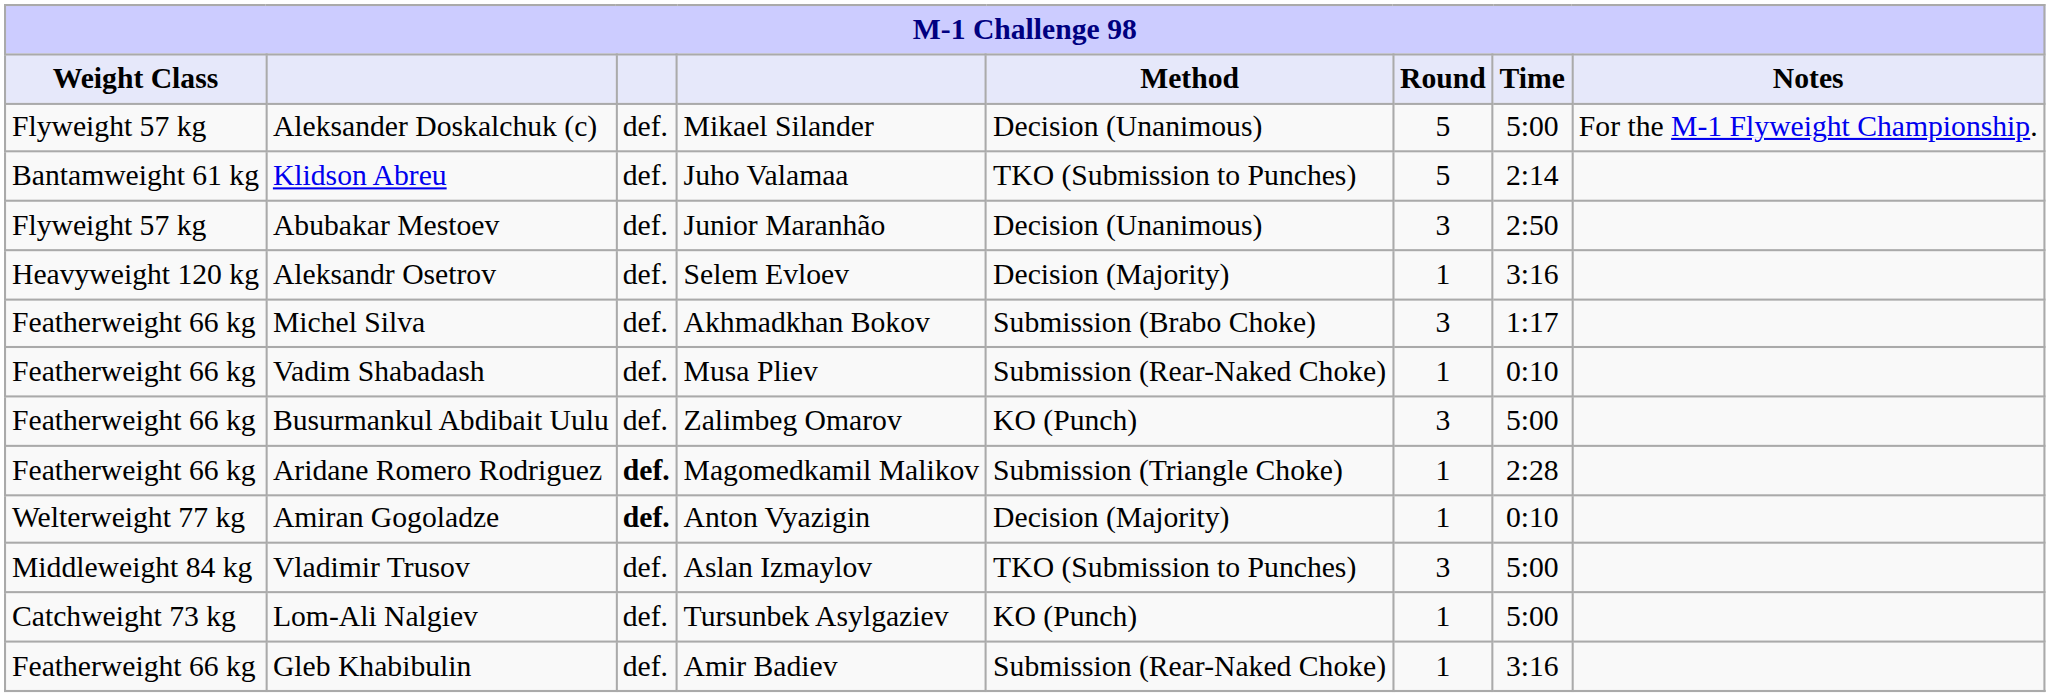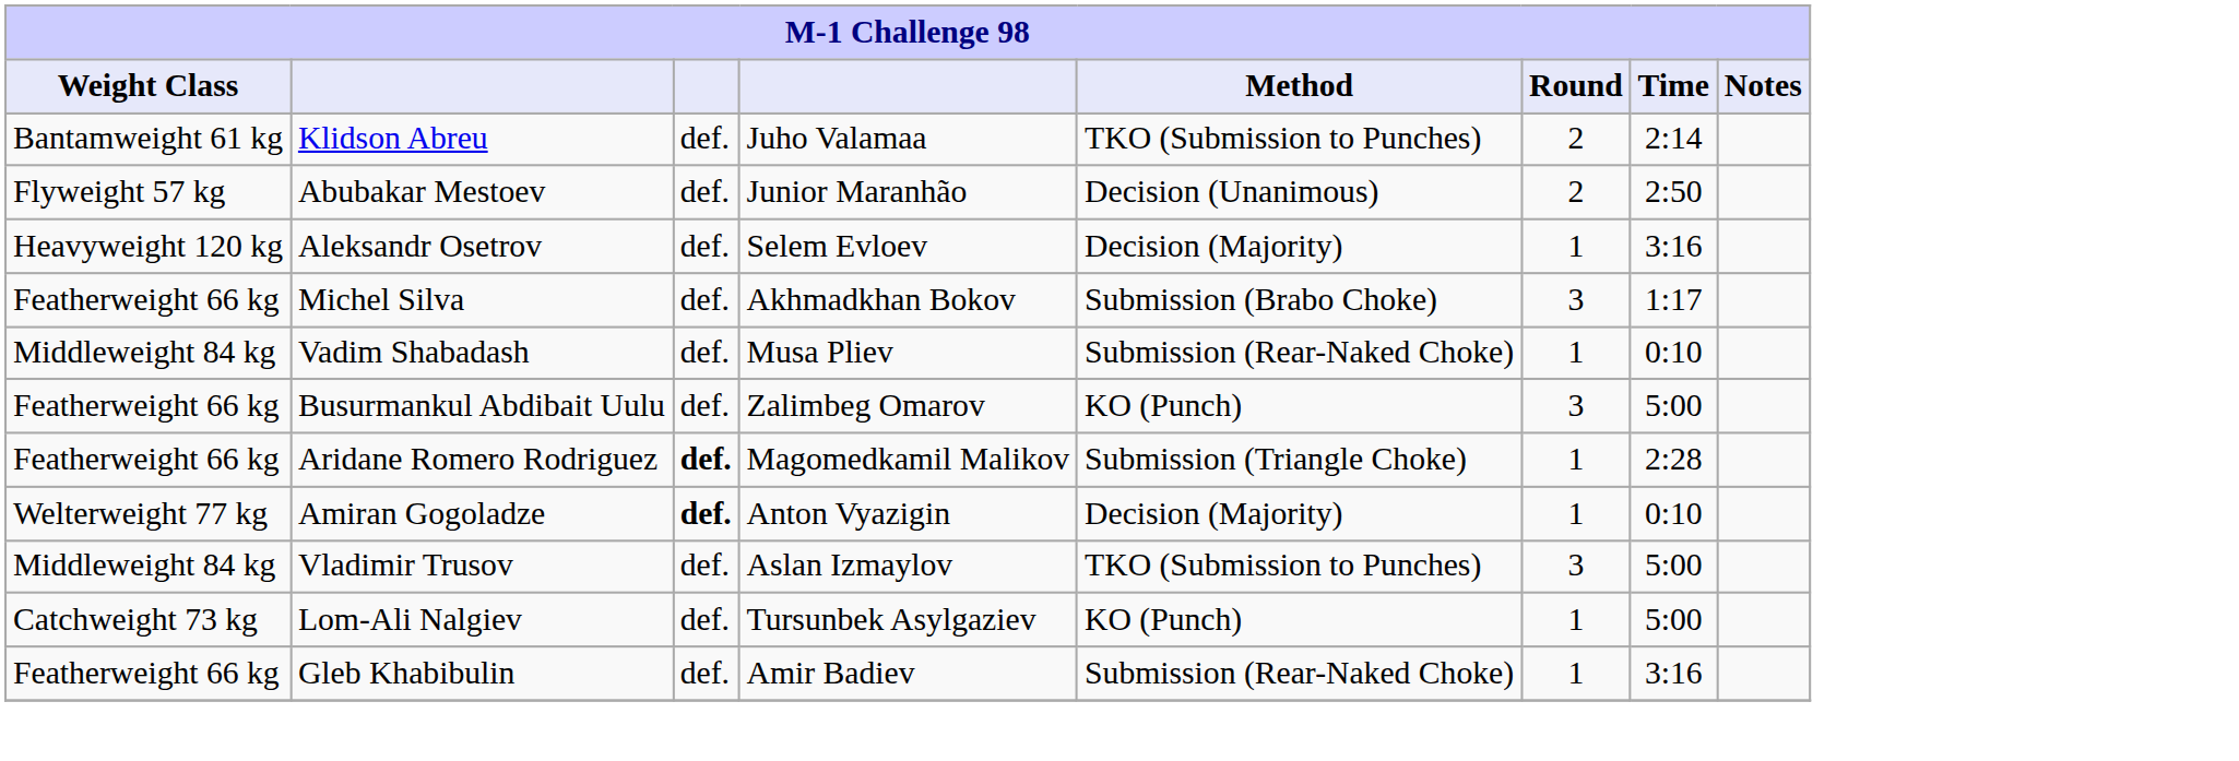- row: Flyweight 57 kg | Aleksander Doskalchuk (c) | def. | Mikael Silander | Decision (Unanimous) | 5 | 5:00 | For the M-1 Flyweight Championship.
Klidson Abreu | Round: 5 -> 2
Abubakar Mestoev | Round: 3 -> 2
Vadim Shabadash | Weight Class: Featherweight 66 kg -> Middleweight 84 kg
